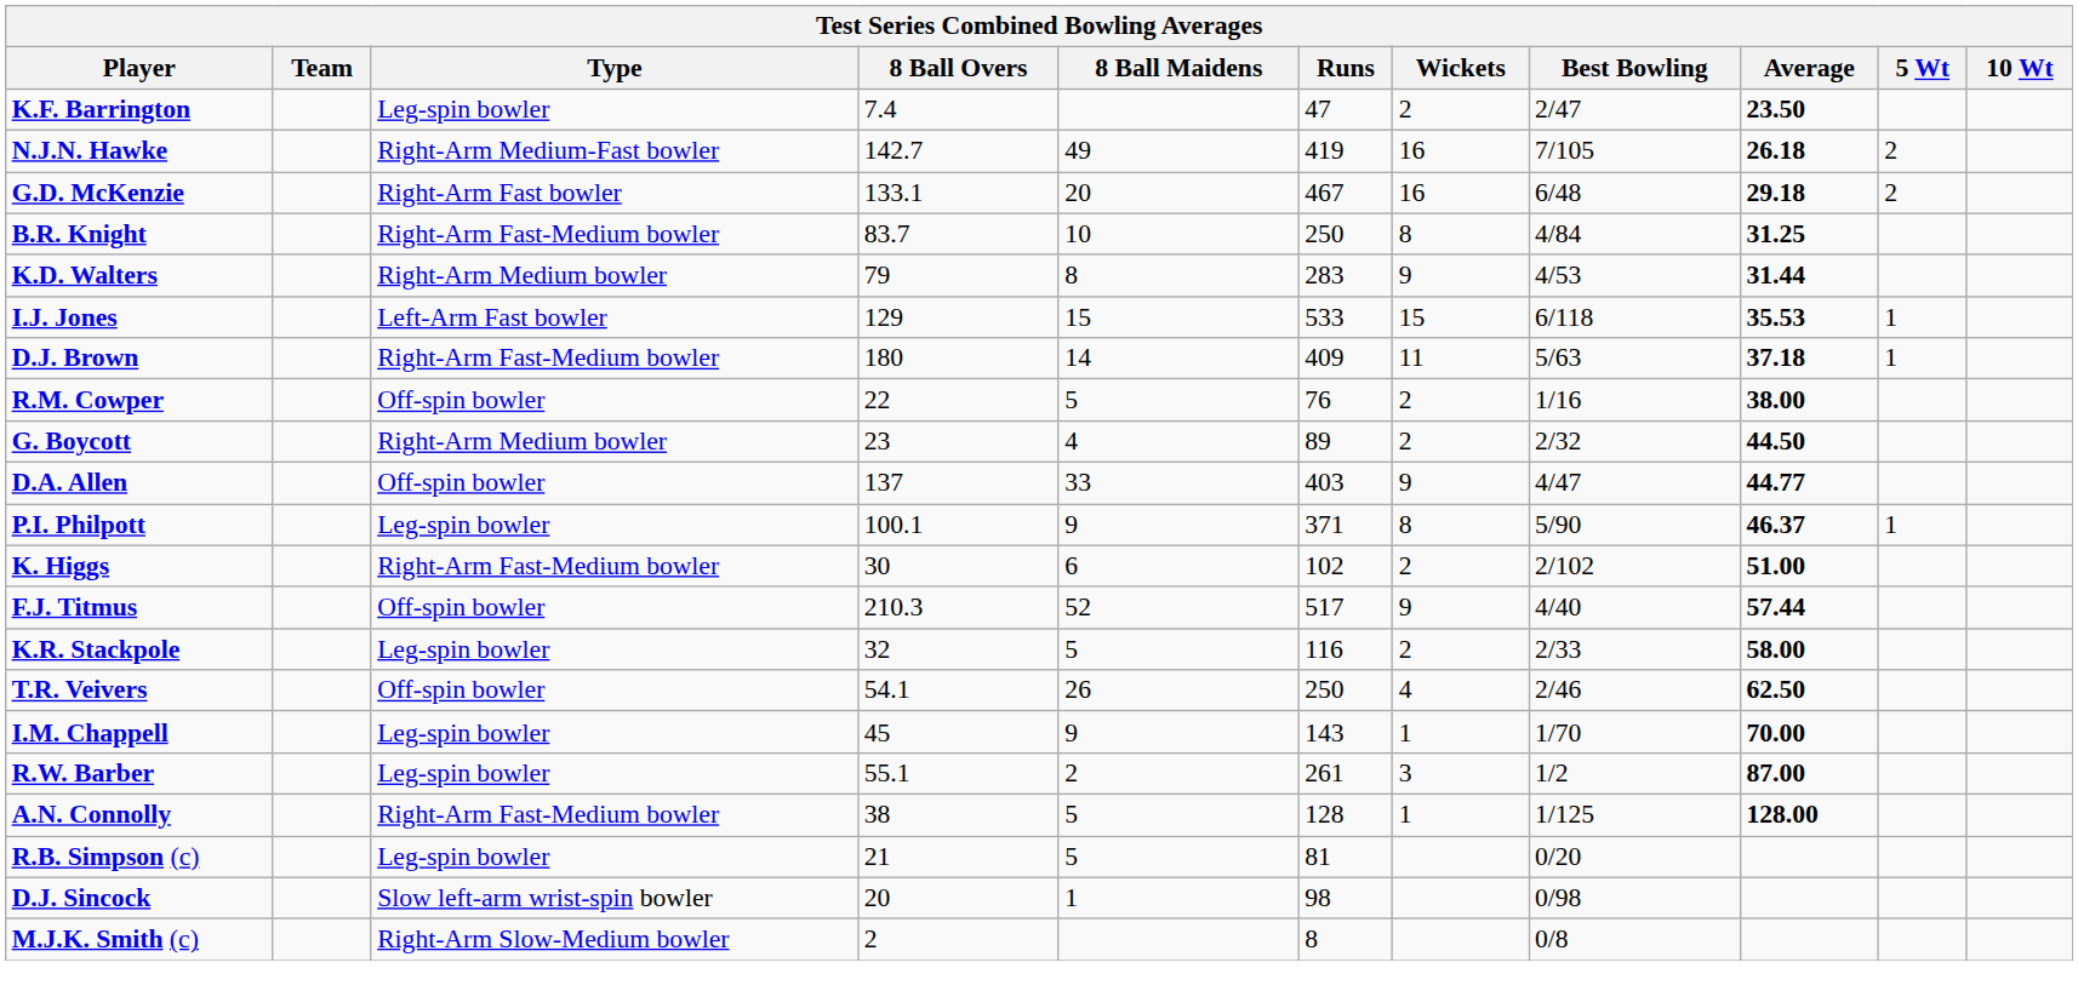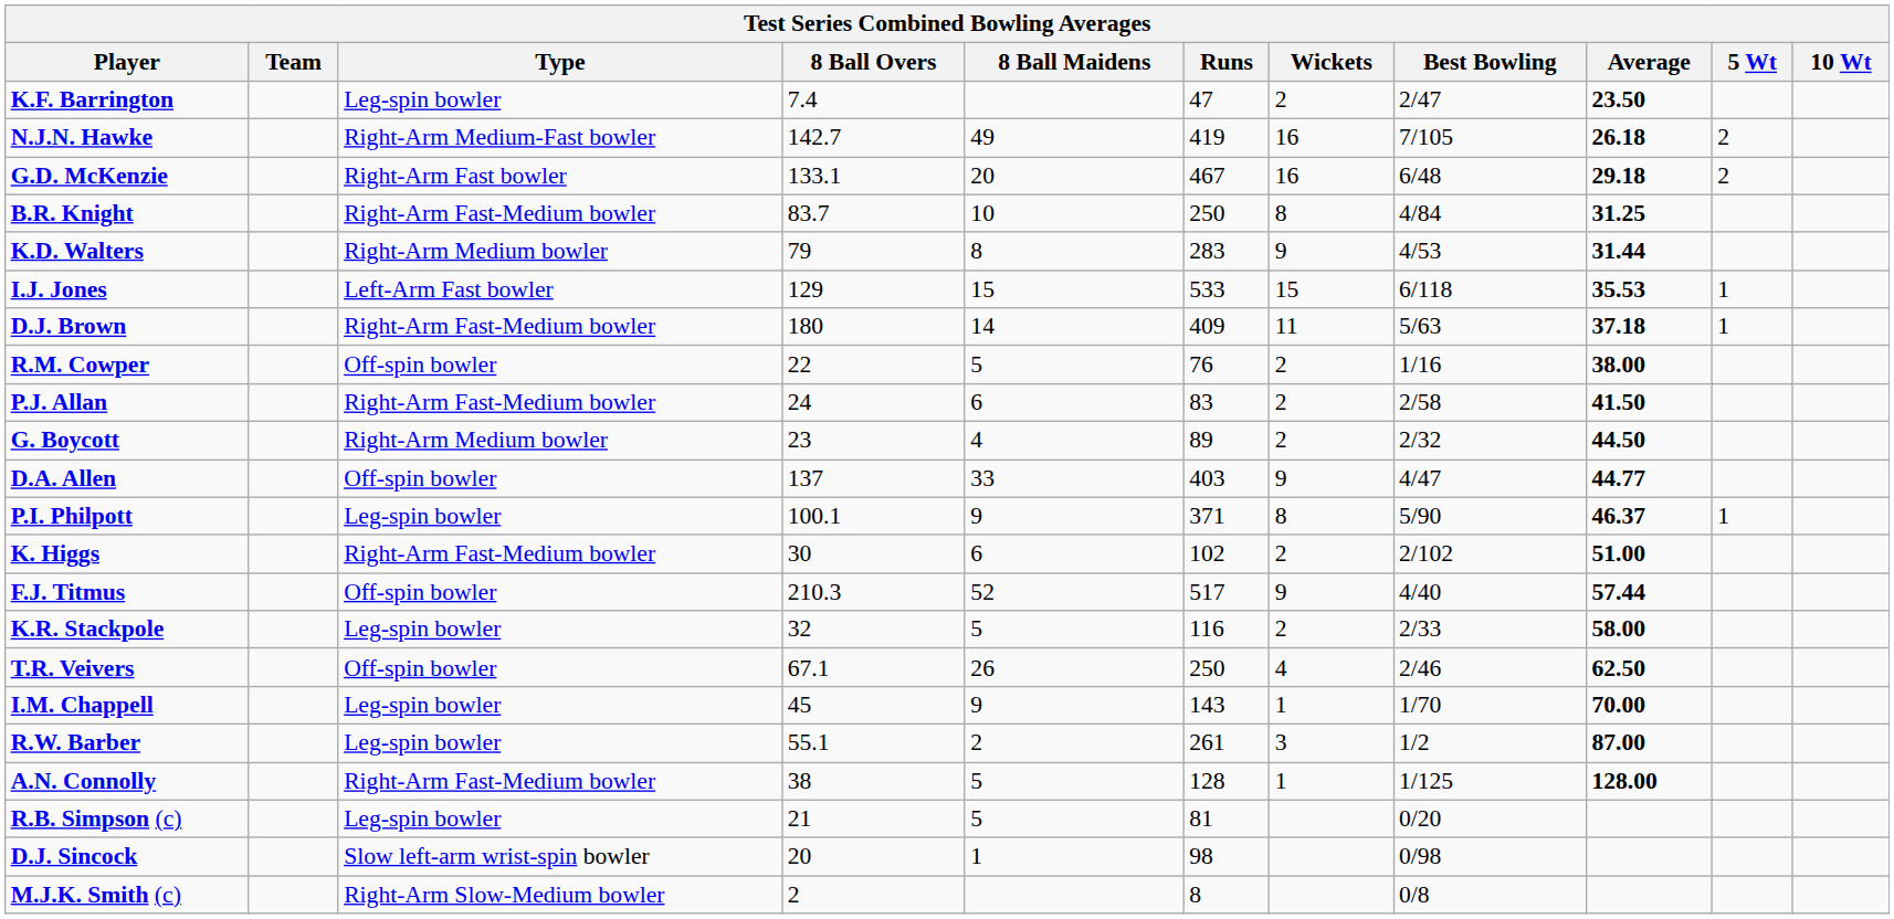+ row: P.J. Allan | Right-Arm Fast-Medium bowler | 24 | 6 | 83 | 2 | 2/58 | 41.50
T.R. Veivers | 8 Ball Overs: 54.1 -> 67.1
